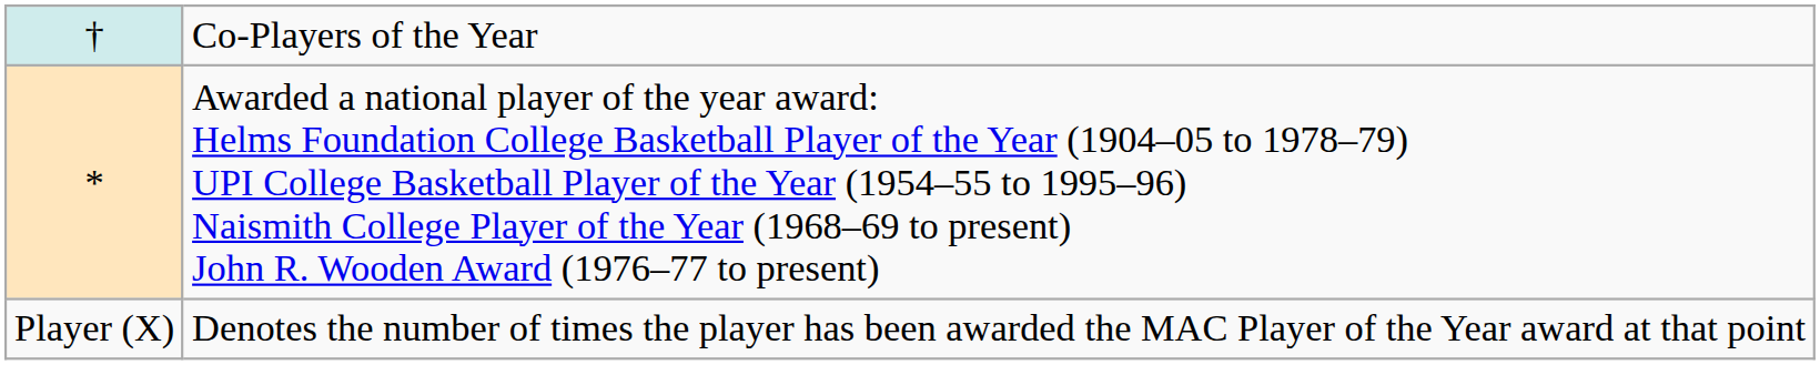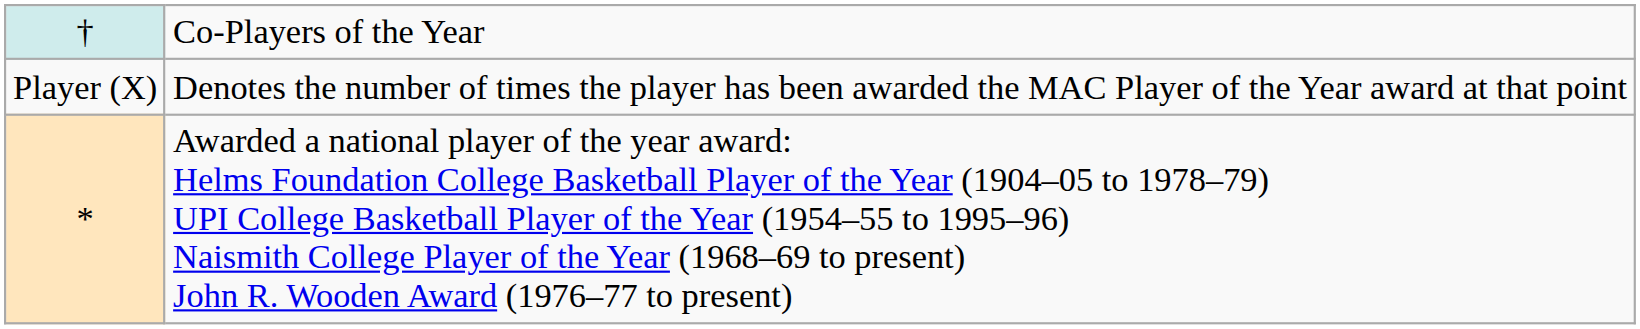rows swapped: * <-> Player (X)
